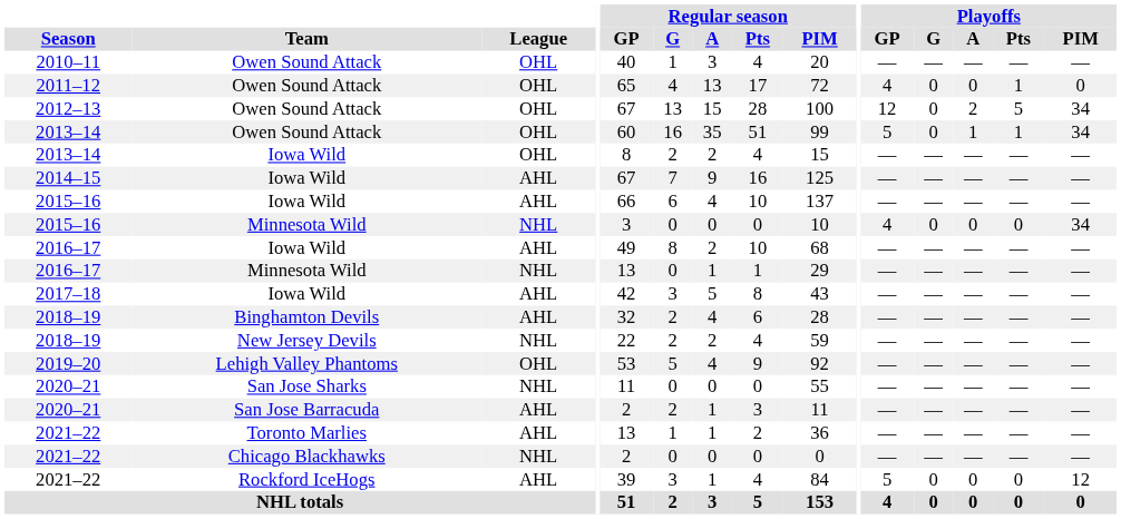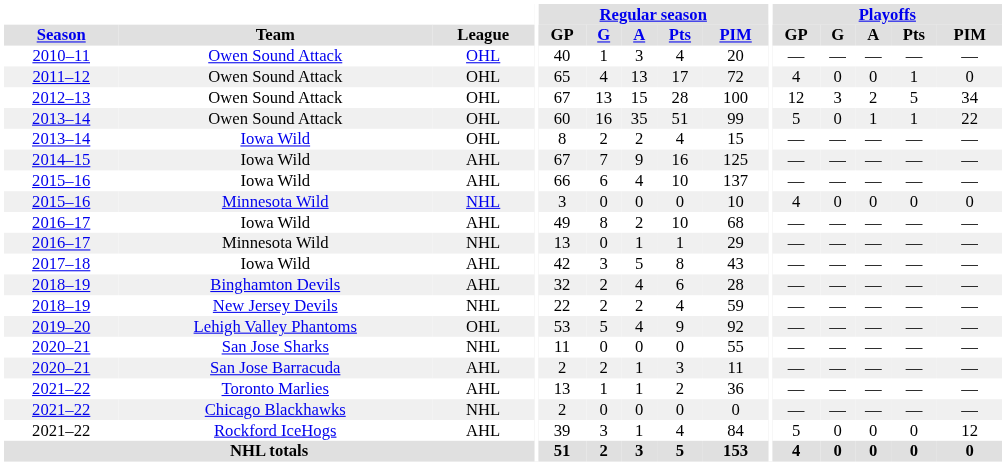2012–13 | Playoffs / G: 0 -> 3
2013–14 / Owen Sound Attack | Playoffs / PIM: 34 -> 22
2015–16 / Minnesota Wild | Playoffs / PIM: 34 -> 0
